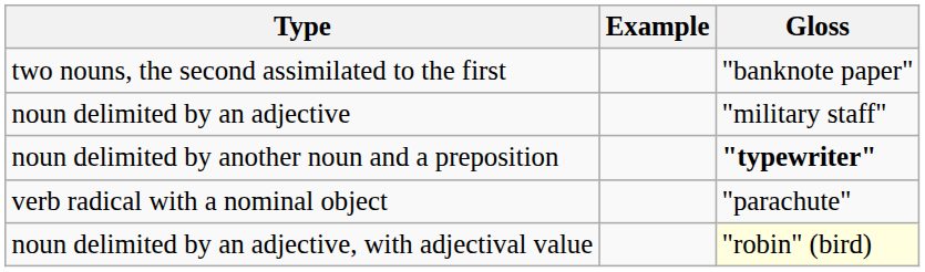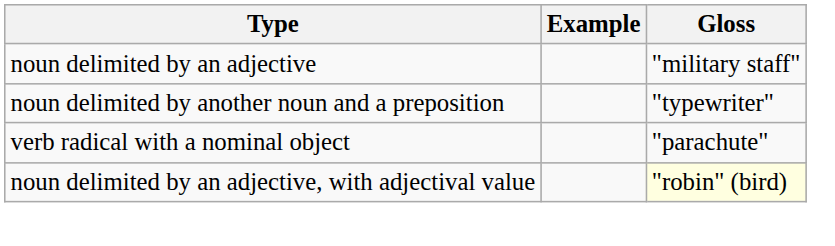- row: two nouns, the second assimilated to the first | "banknote paper"
noun delimited by another noun and a preposition | Gloss: bold -> normal
